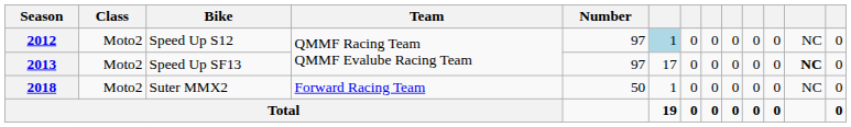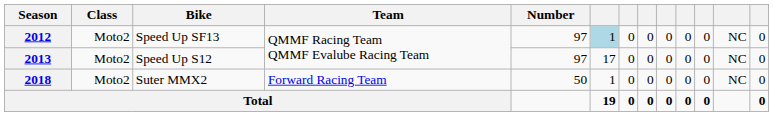2012 | Bike: Speed Up S12 -> Speed Up SF13
2013 | Bike: Speed Up SF13 -> Speed Up S12
2013 | column 12: bold -> normal
